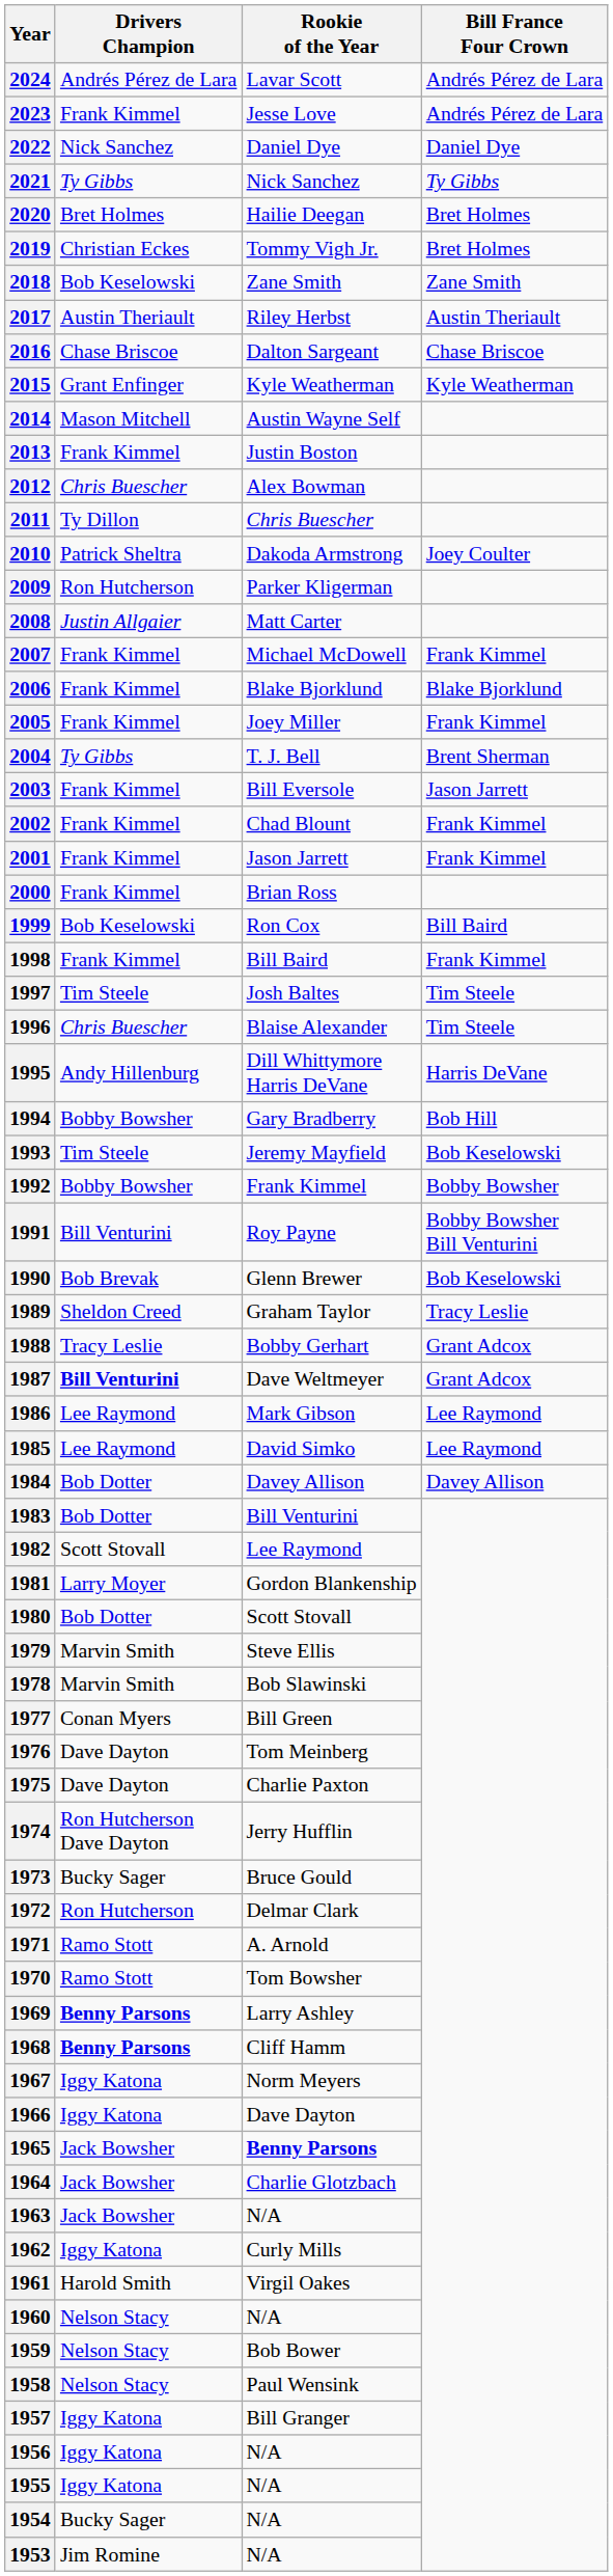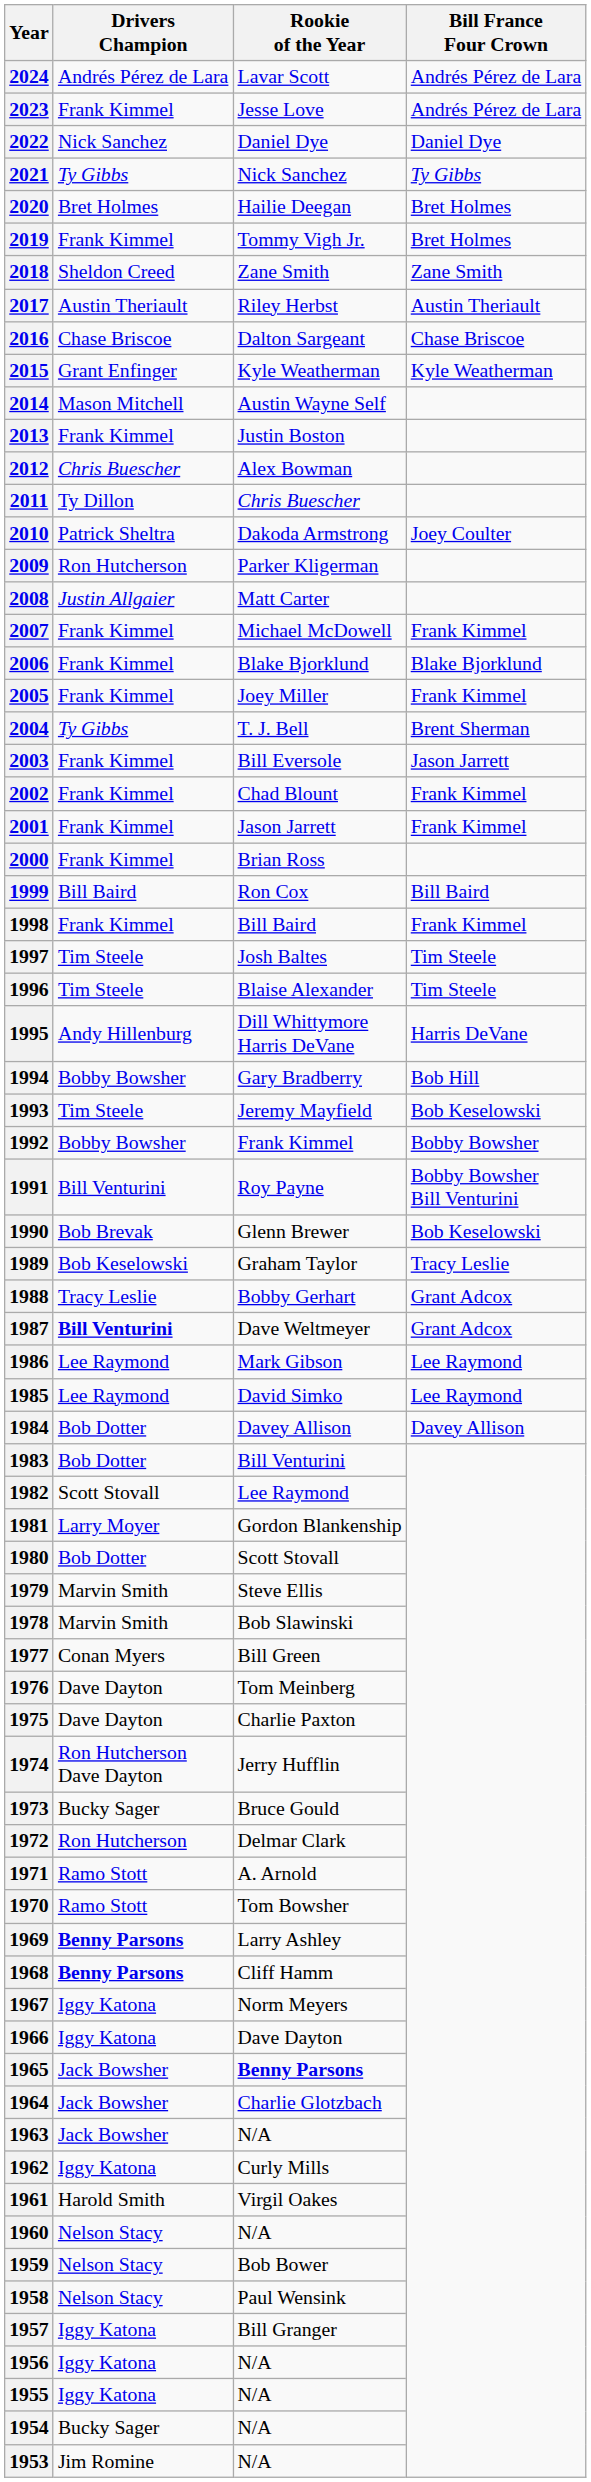2019 | Drivers Champion: Christian Eckes -> Frank Kimmel
2018 | Drivers Champion: Bob Keselowski -> Sheldon Creed
1999 | Drivers Champion: Bob Keselowski -> Bill Baird
1996 | Drivers Champion: Chris Buescher -> Tim Steele
1989 | Drivers Champion: Sheldon Creed -> Bob Keselowski
